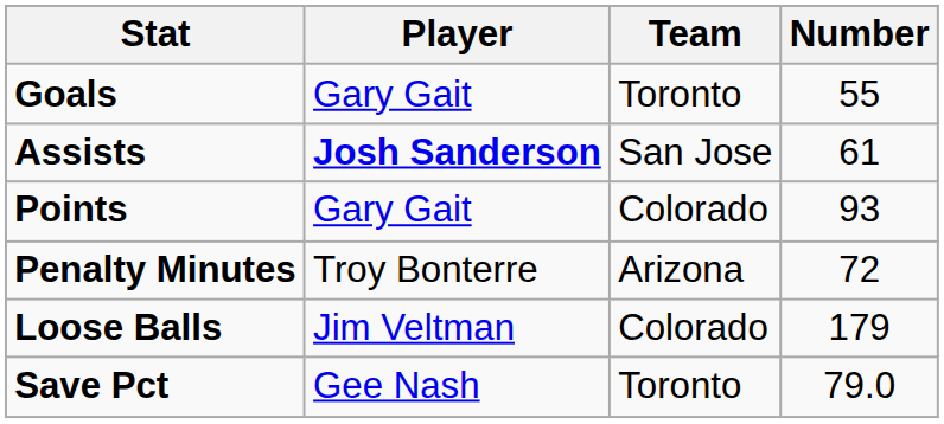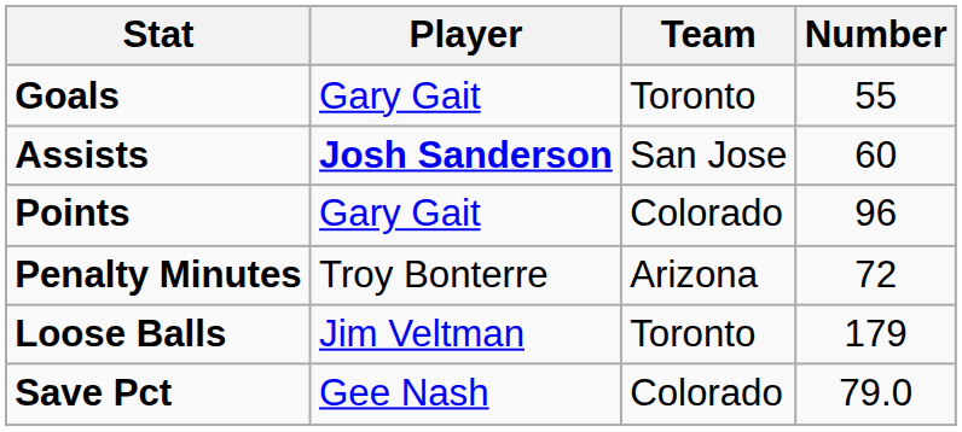Assists | Number: 61 -> 60
Points | Number: 93 -> 96
Loose Balls | Team: Colorado -> Toronto
Save Pct | Team: Toronto -> Colorado
